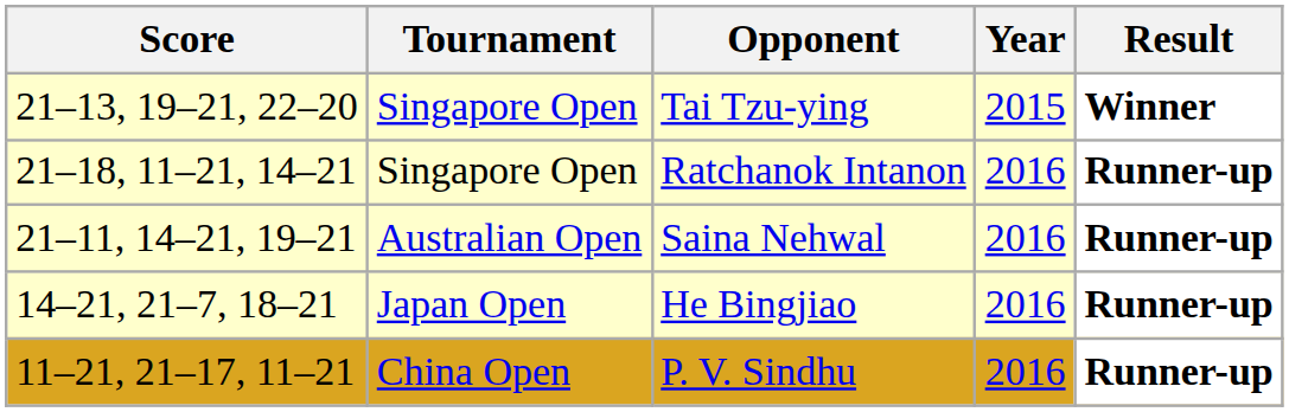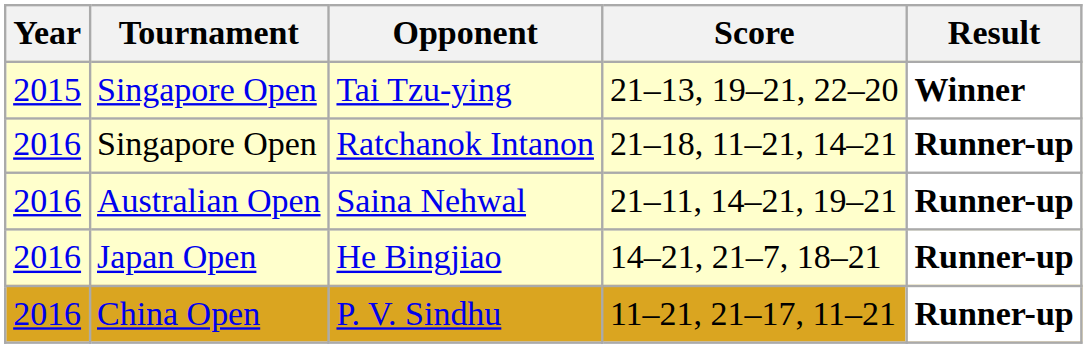columns swapped: Year <-> Score
